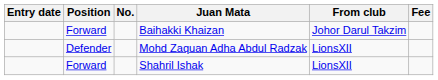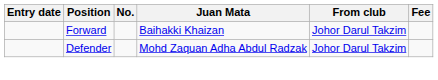Mohd Zaquan Adha Abdul Radzak | From club: LionsXII -> Johor Darul Takzim
- row: Forward | Shahril Ishak | LionsXII
